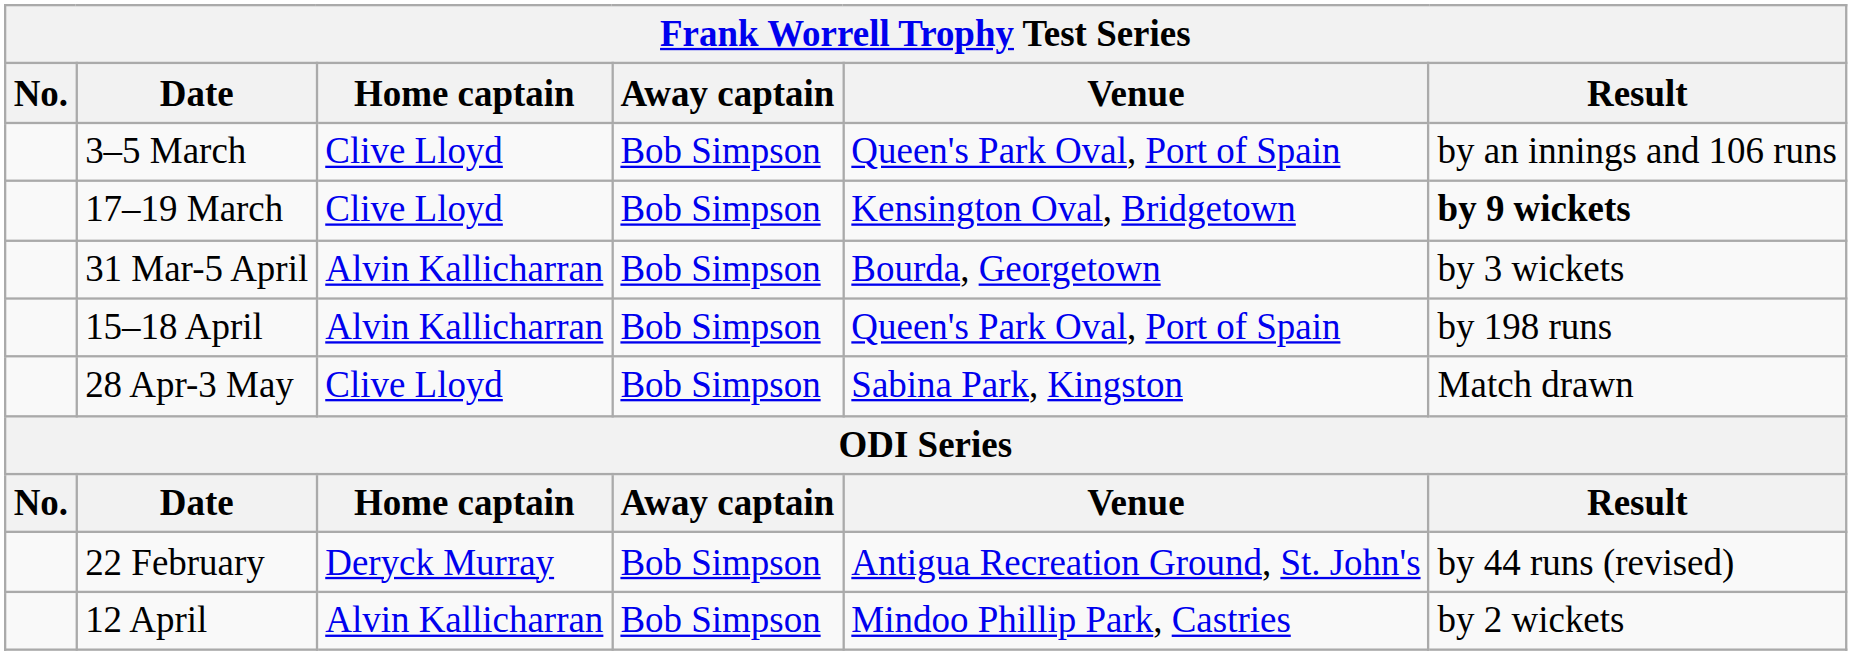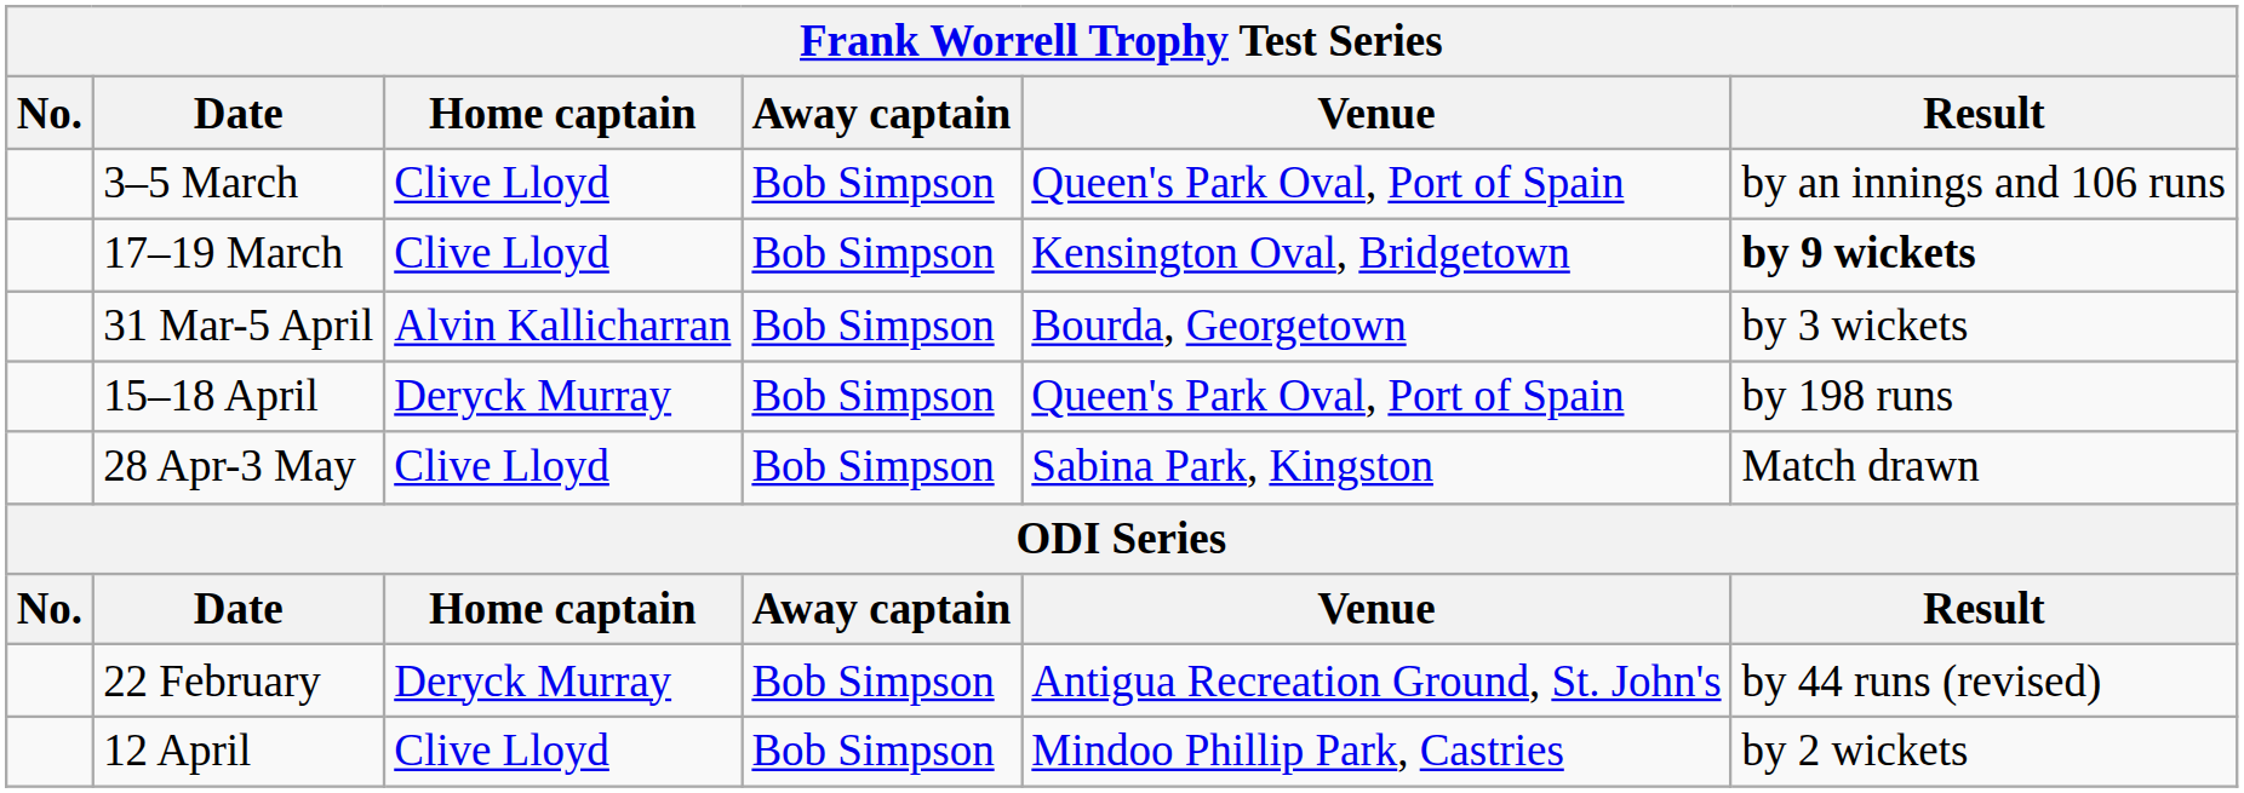15–18 April | Home captain: Alvin Kallicharran -> Deryck Murray
12 April | Home captain: Alvin Kallicharran -> Clive Lloyd
